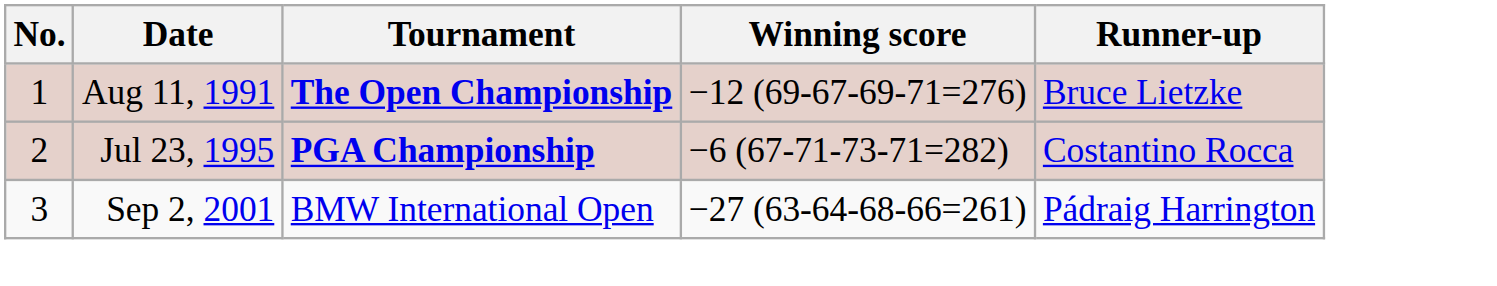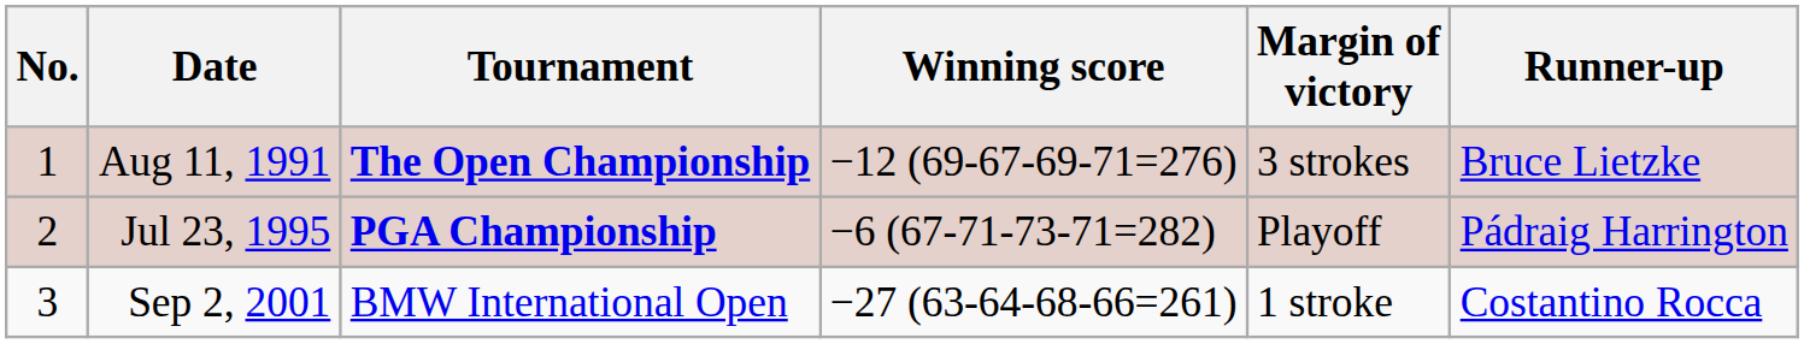+ column: Margin of victory | 3 strokes | Playoff | 1 stroke
Jul 23, 1995 | Runner-up: Costantino Rocca -> Pádraig Harrington
Sep 2, 2001 | Runner-up: Pádraig Harrington -> Costantino Rocca
